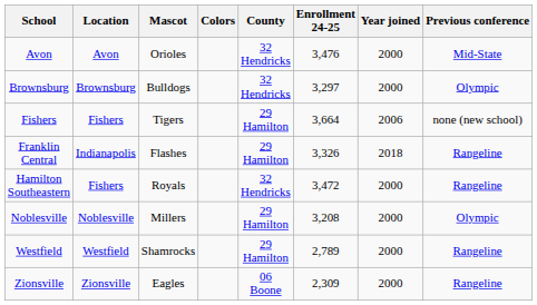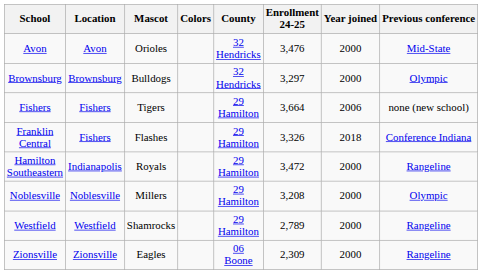Franklin Central | Location: Indianapolis -> Fishers
Franklin Central | Previous conference: Rangeline -> Conference Indiana
Hamilton Southeastern | Location: Fishers -> Indianapolis
Hamilton Southeastern | County: 32 Hendricks -> 29 Hamilton
